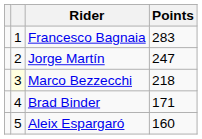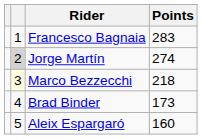Jorge Martín | column 2: no background -> lightgrey background
Jorge Martín | Points: 247 -> 274
Brad Binder | Points: 171 -> 173
